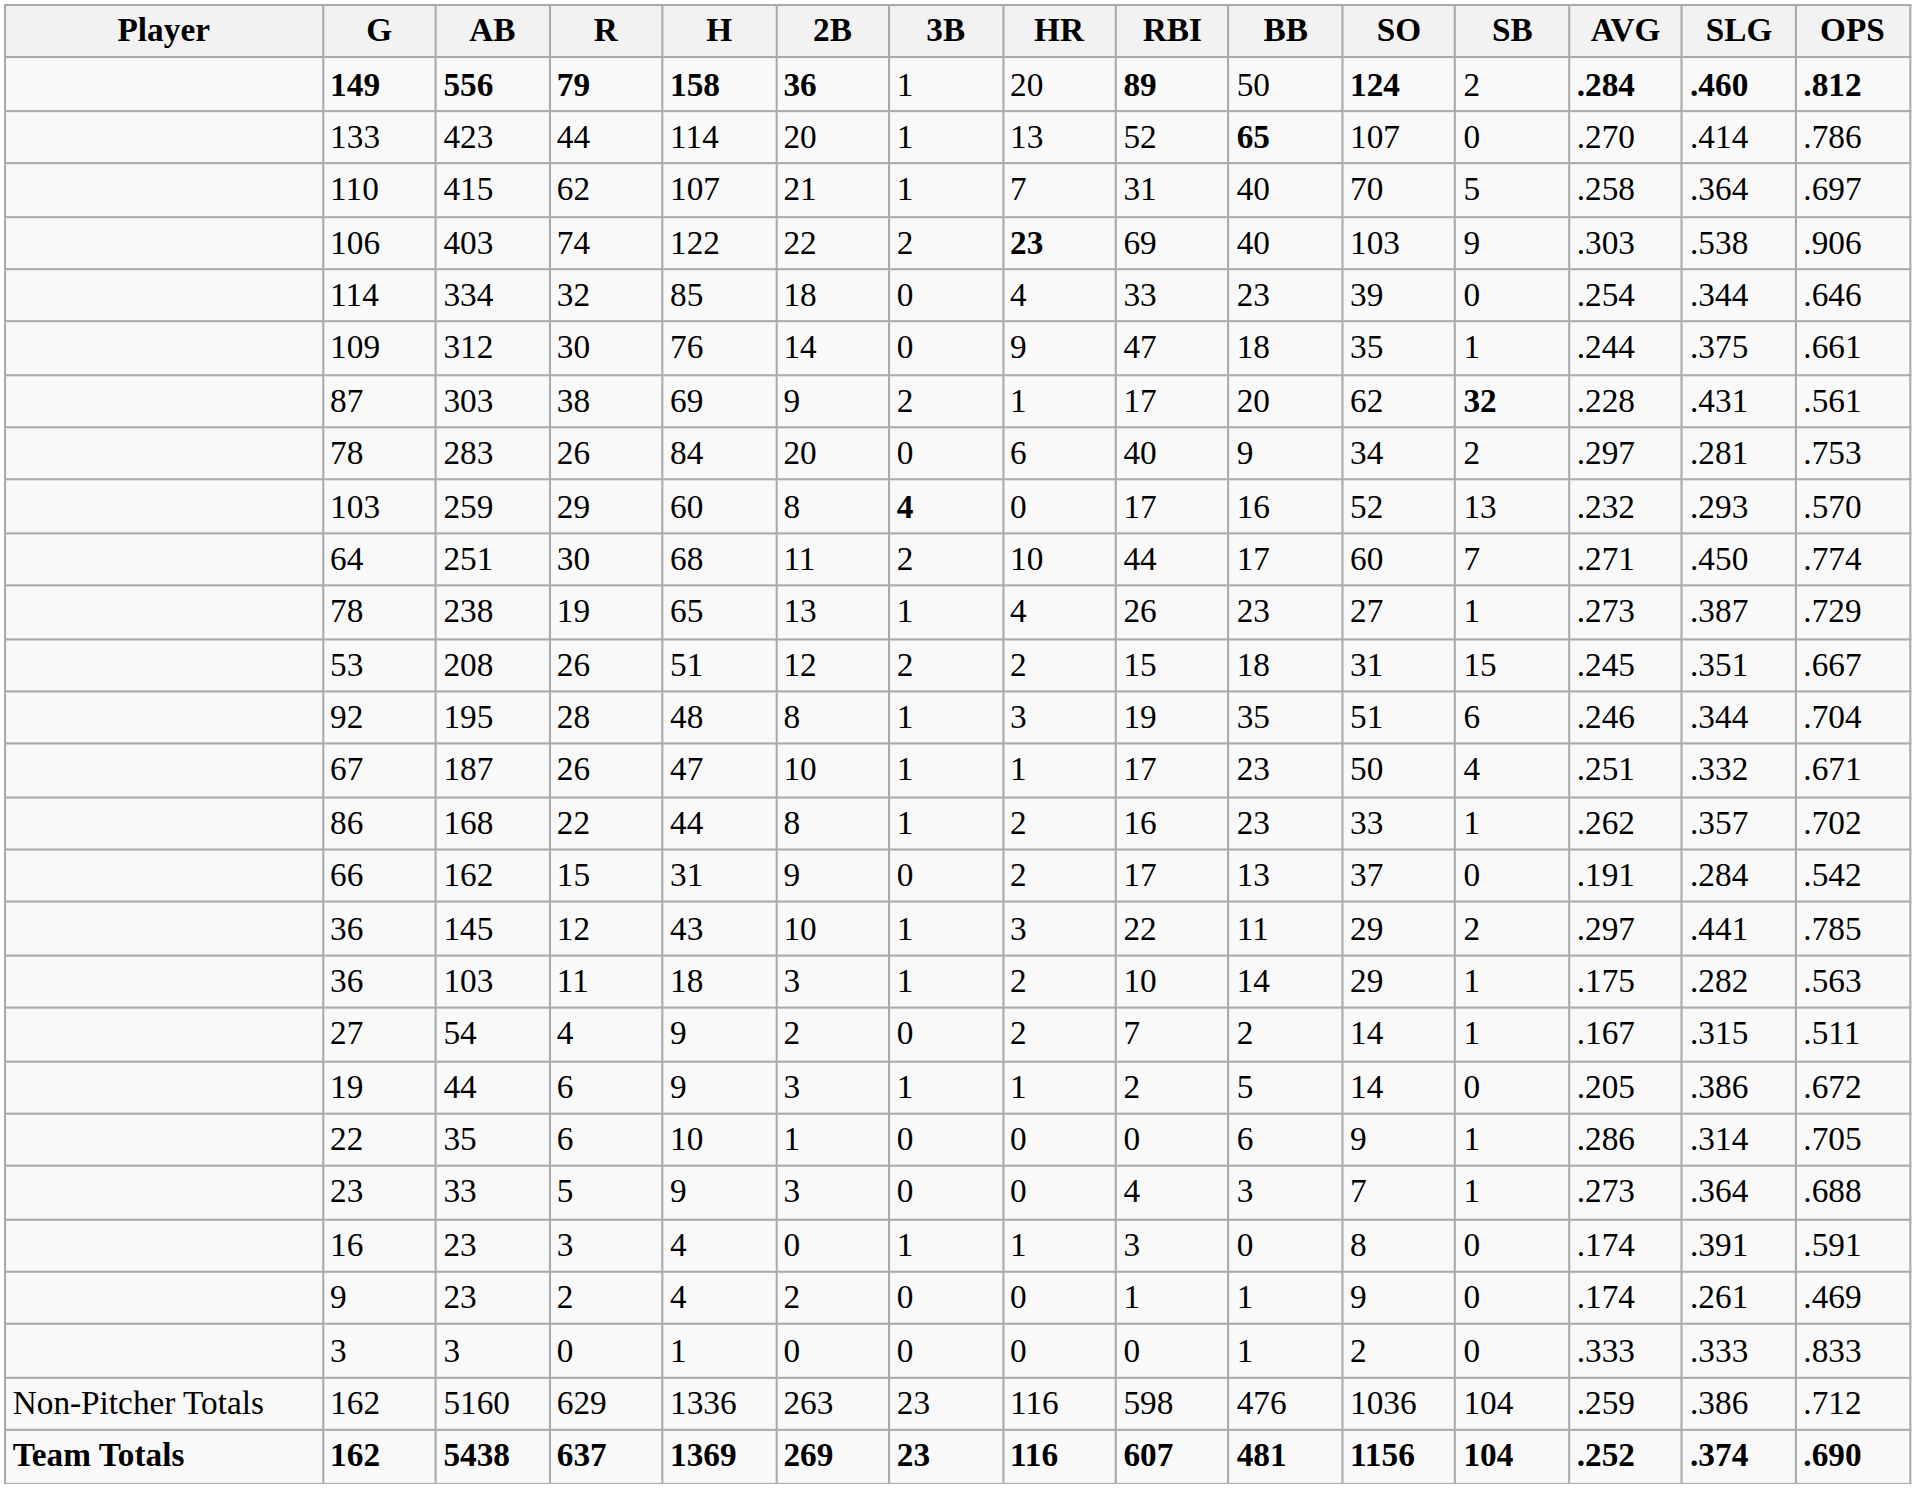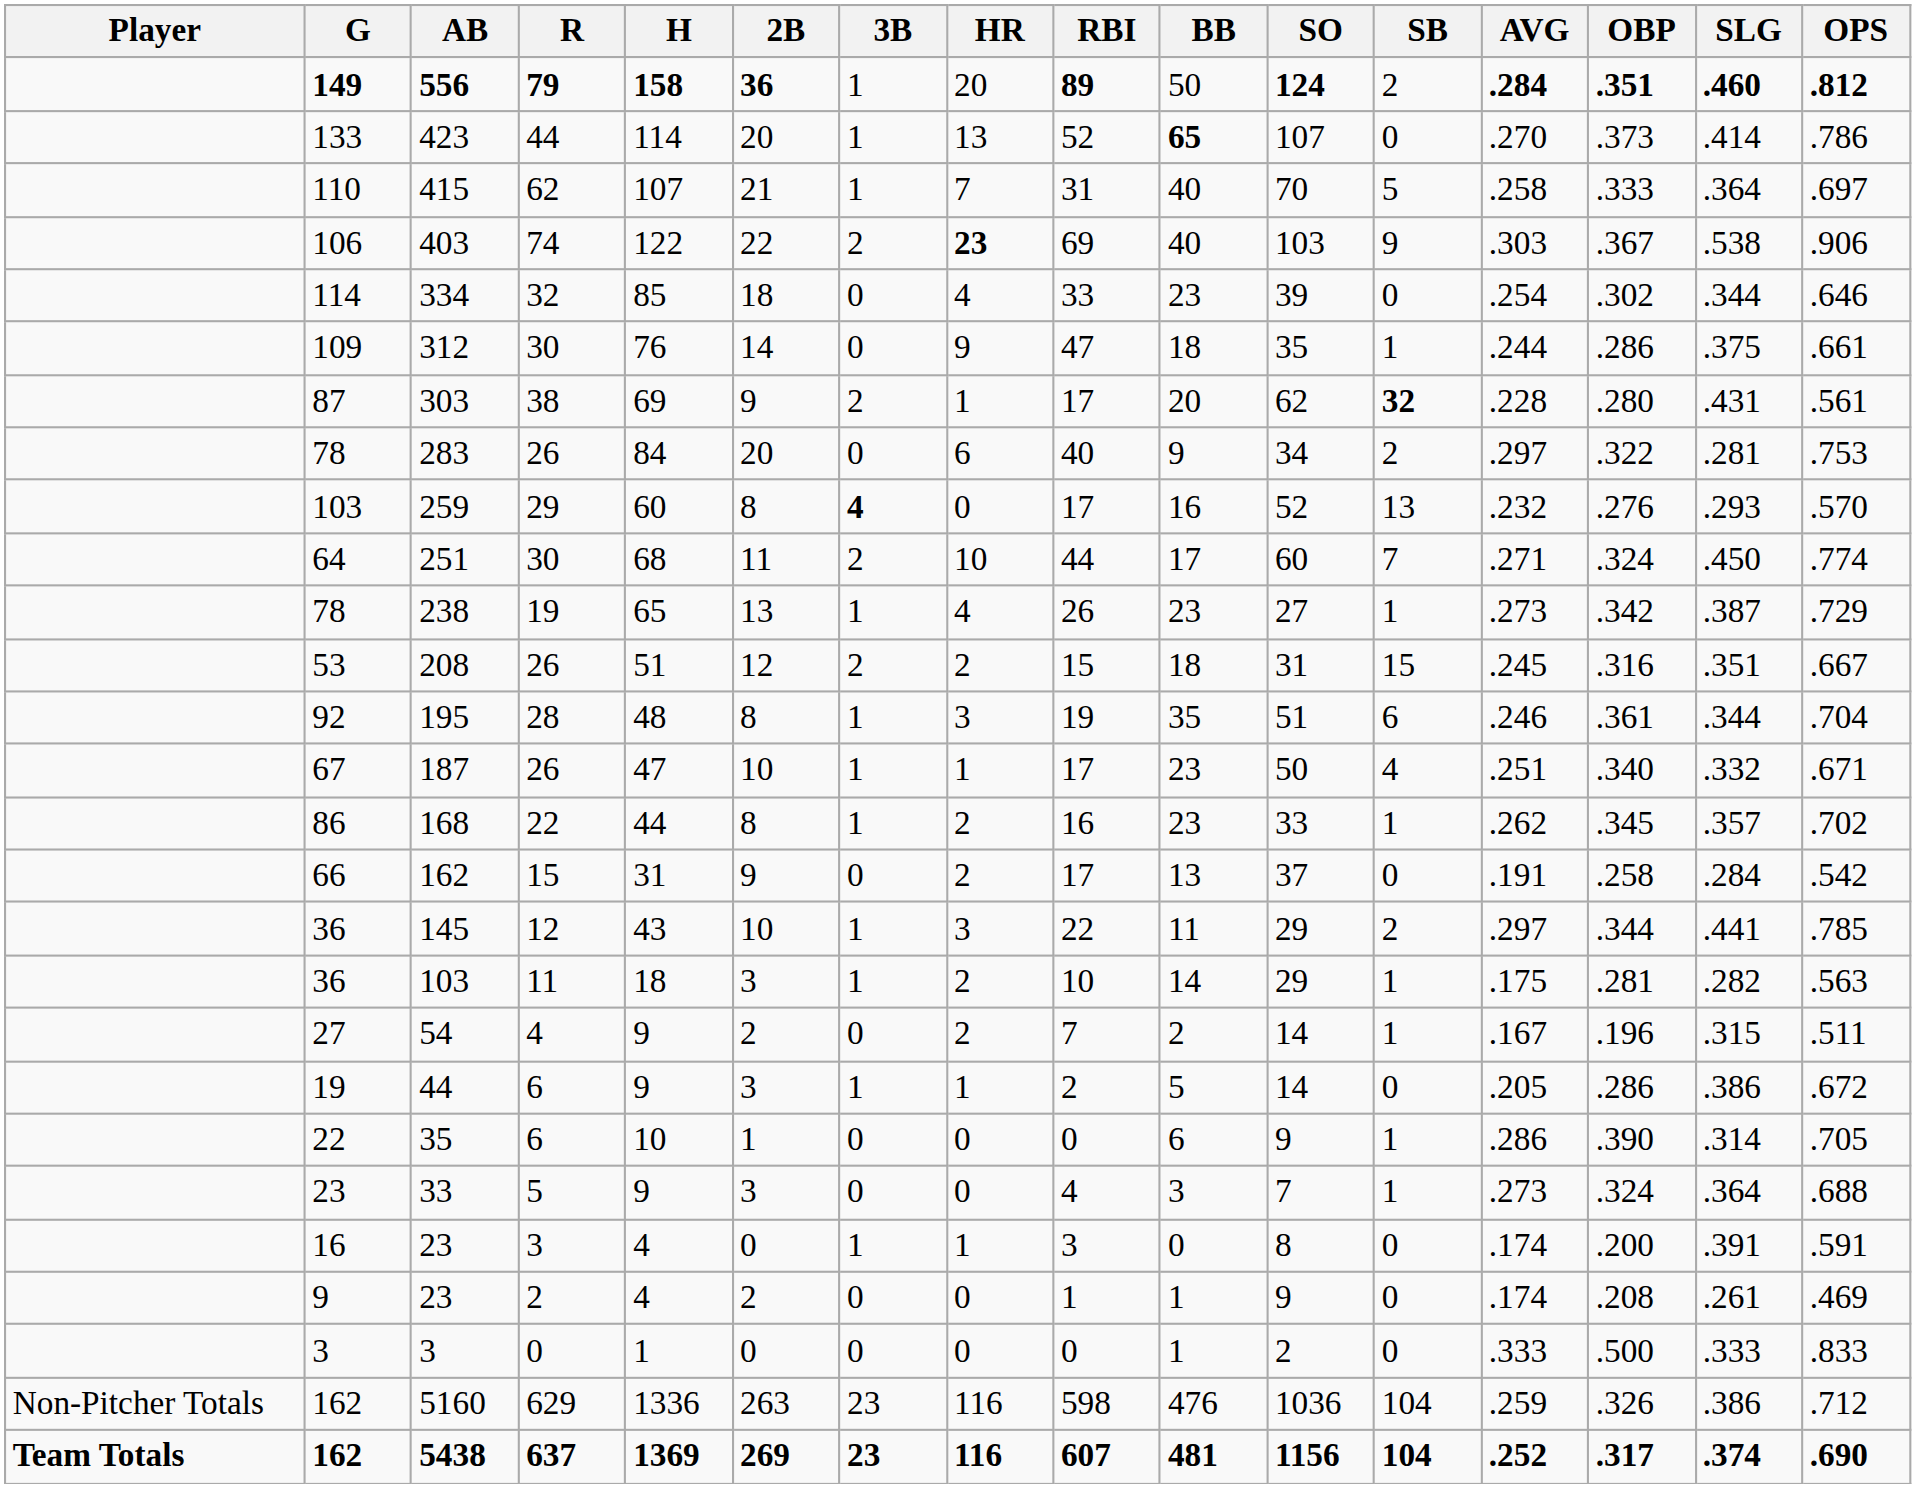+ column: OBP | .351 | .373 | .333 | .367 | .302 | .286 | .280 | .322 | .276 | .324 | .342 | .316 | .361 | .340 | .345 | .258 | .344 | .281 | .196 | .286 | .390 | .324 | .200 | .208 | .500 | .326 | .317
